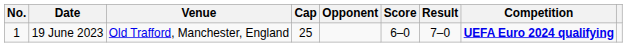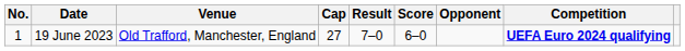columns swapped: Opponent <-> Result
19 June 2023 | Cap: 25 -> 27
